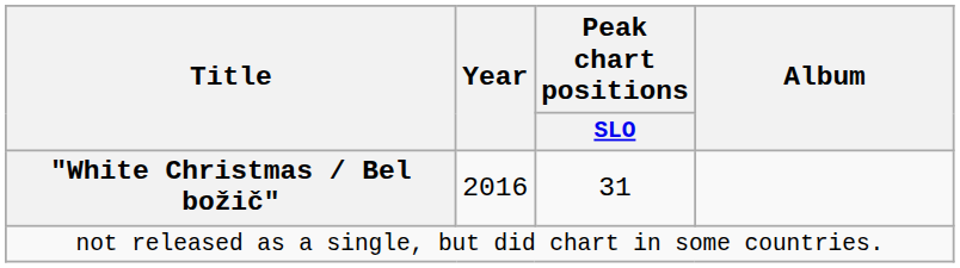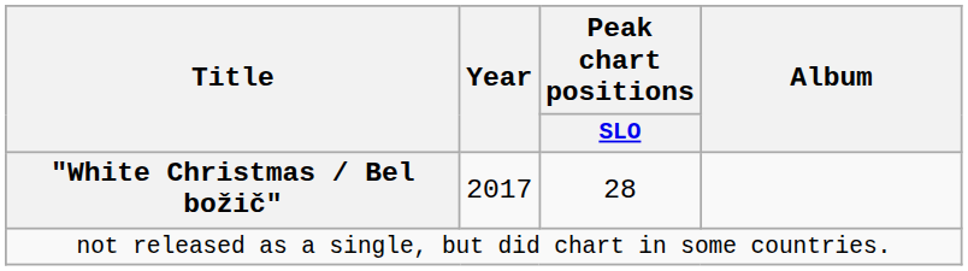"White Christmas / Bel božič" | Year: 2016 -> 2017
"White Christmas / Bel božič" | Peak chart positions / SLO: 31 -> 28
